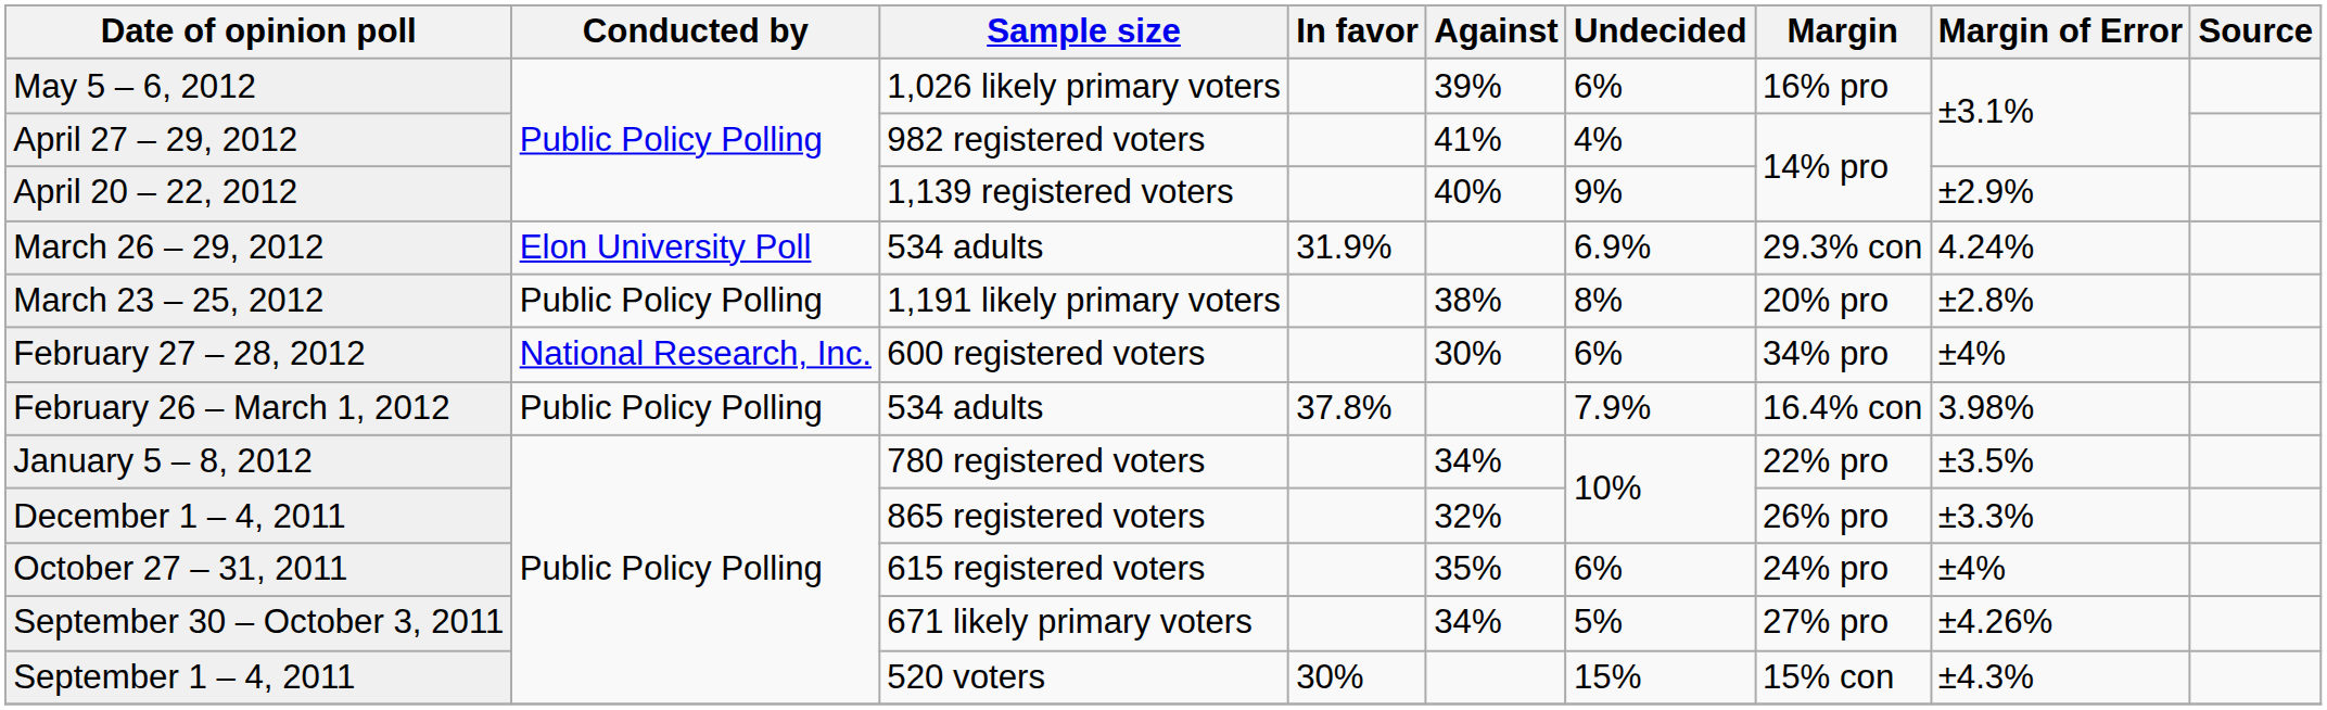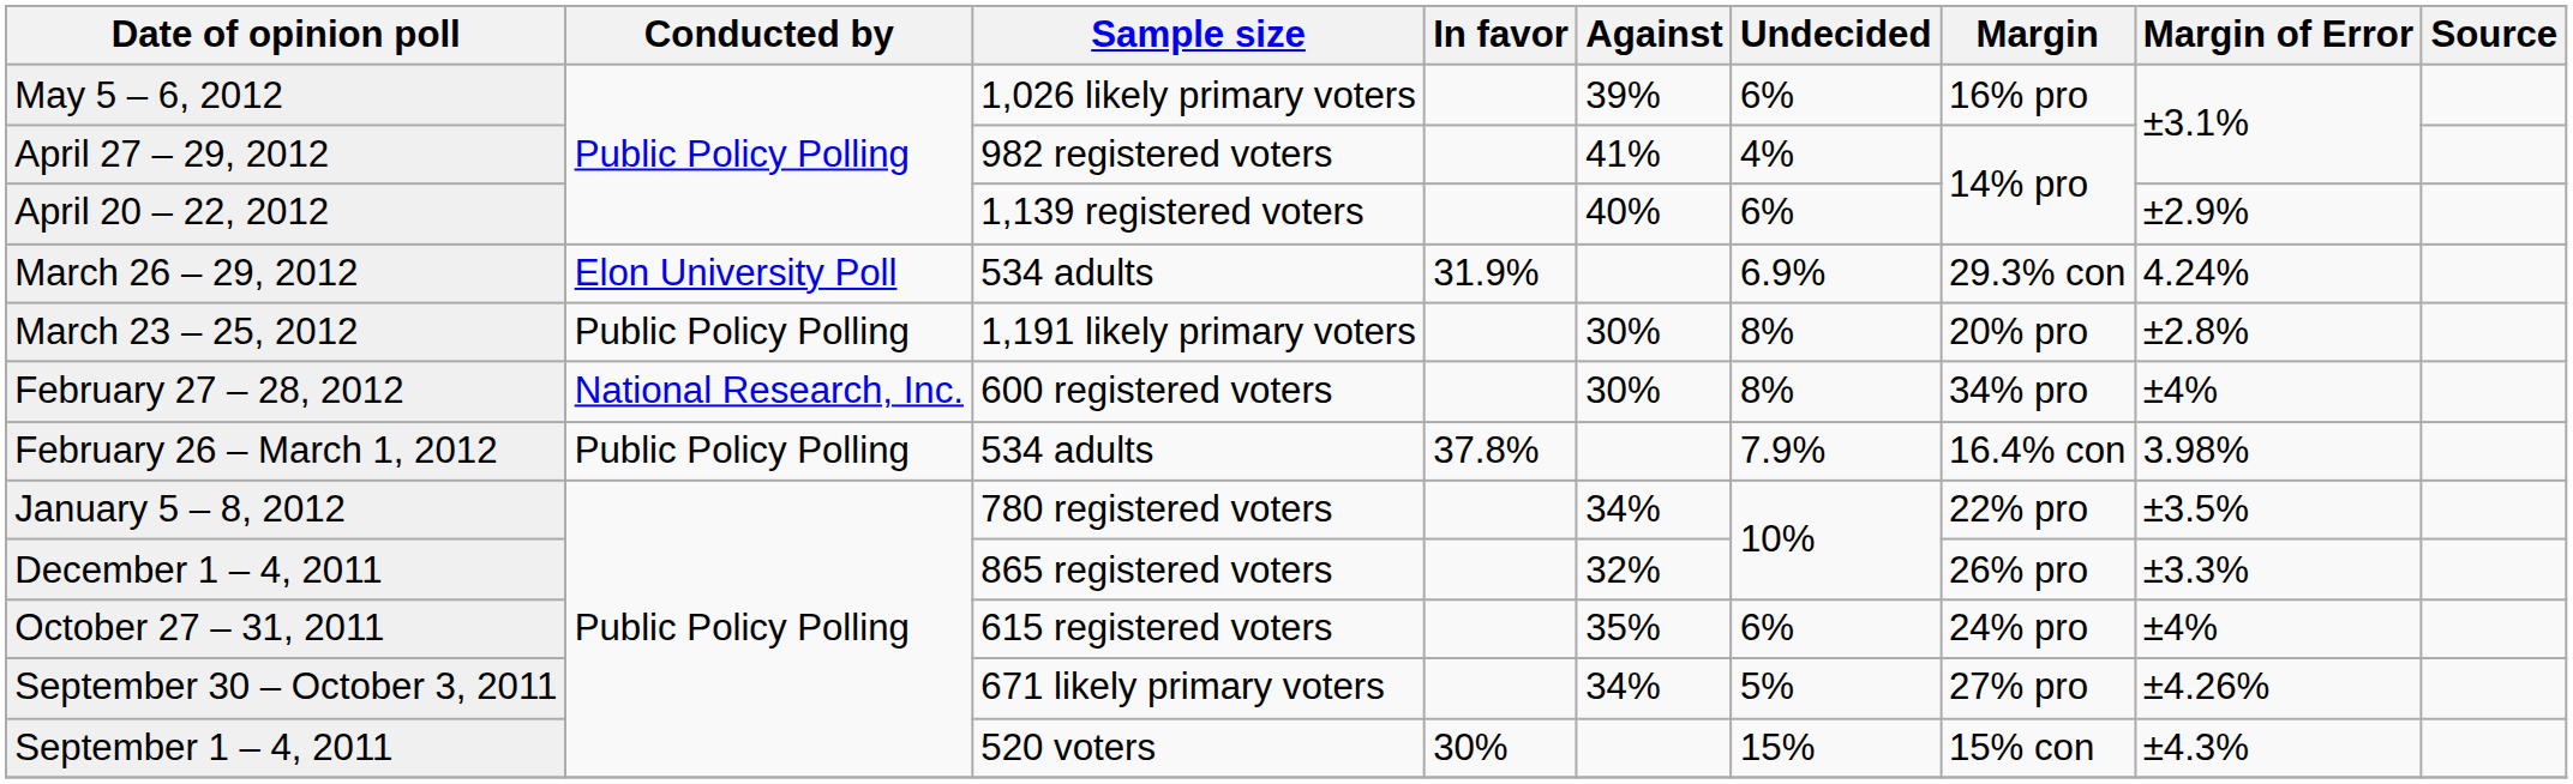April 20 – 22, 2012 | Undecided: 9% -> 6%
March 23 – 25, 2012 | Against: 38% -> 30%
February 27 – 28, 2012 | Undecided: 6% -> 8%
